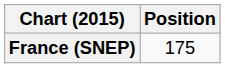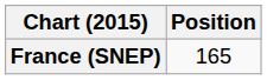France (SNEP) | Position: 175 -> 165
